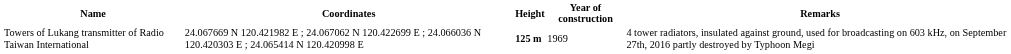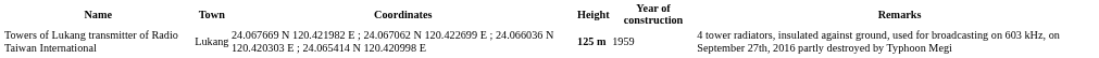+ column: Town | Lukang
Towers of Lukang transmitter of Radio Taiwan International | Year of construction: 1969 -> 1959
